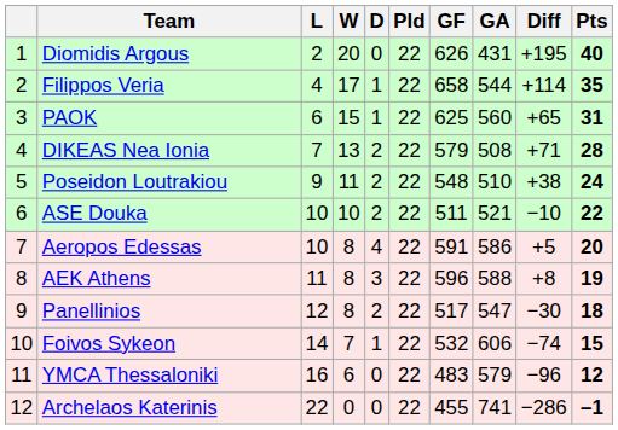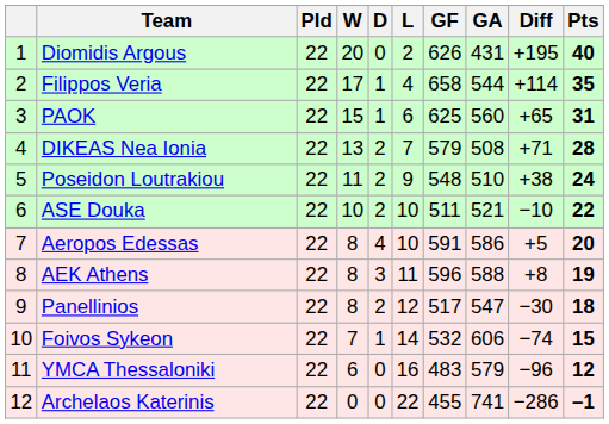columns swapped: Pld <-> L
